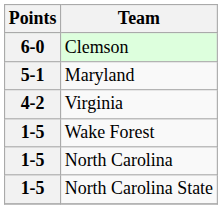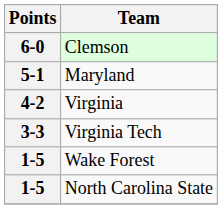+ row: 3-3 | Virginia Tech
- row: 1-5 | North Carolina
